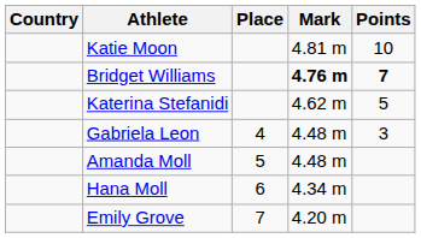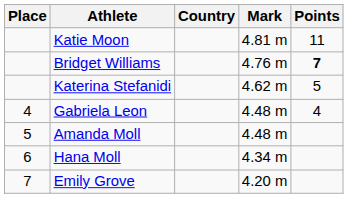columns swapped: Place <-> Country
Katie Moon | Points: 10 -> 11
Bridget Williams | Mark: bold -> normal
Gabriela Leon | Points: 3 -> 4
